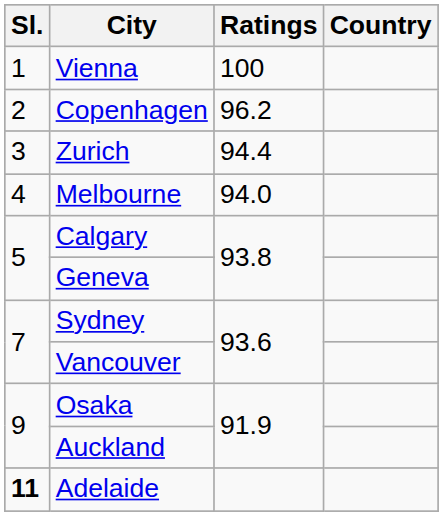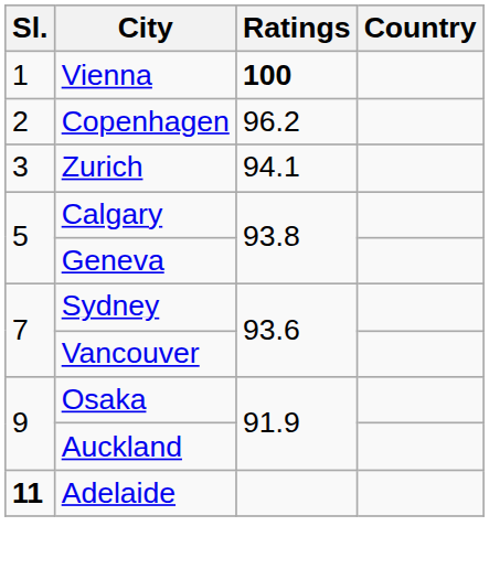Vienna | Ratings: normal -> bold
Zurich | Ratings: 94.4 -> 94.1
- row: 4 | Melbourne | 94.0
